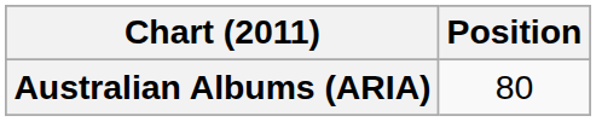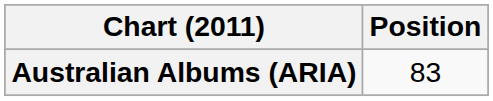Australian Albums (ARIA) | Position: 80 -> 83
